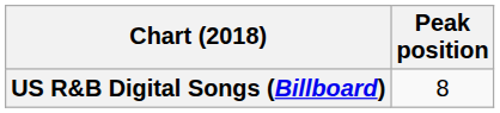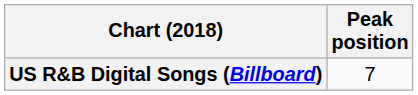US R&B Digital Songs (Billboard) | Peak position: 8 -> 7
